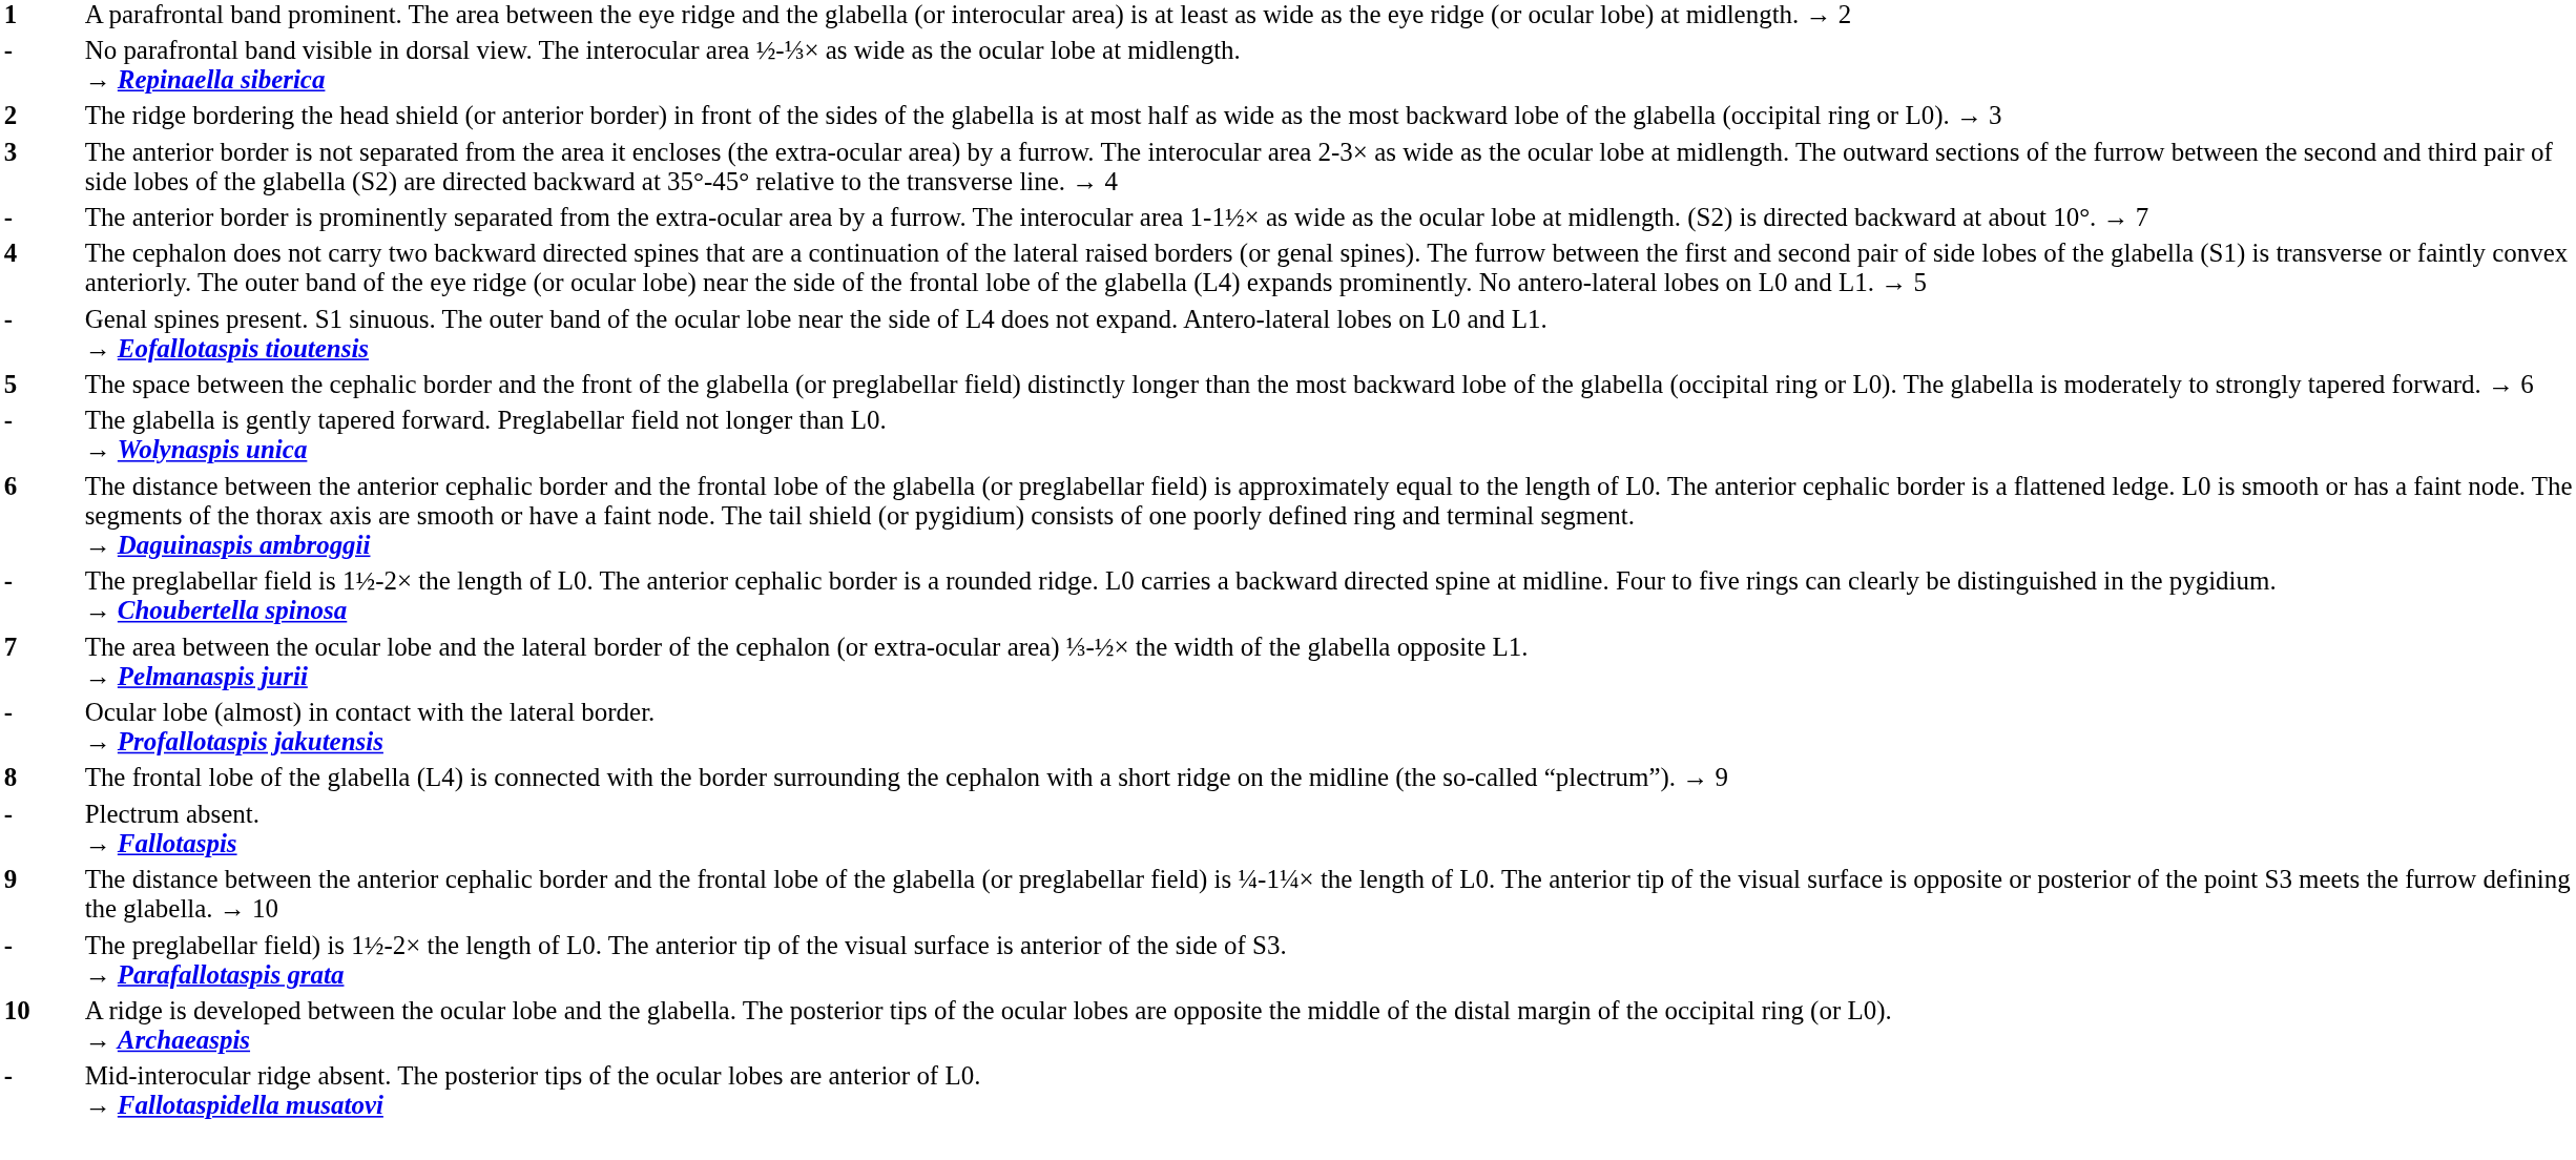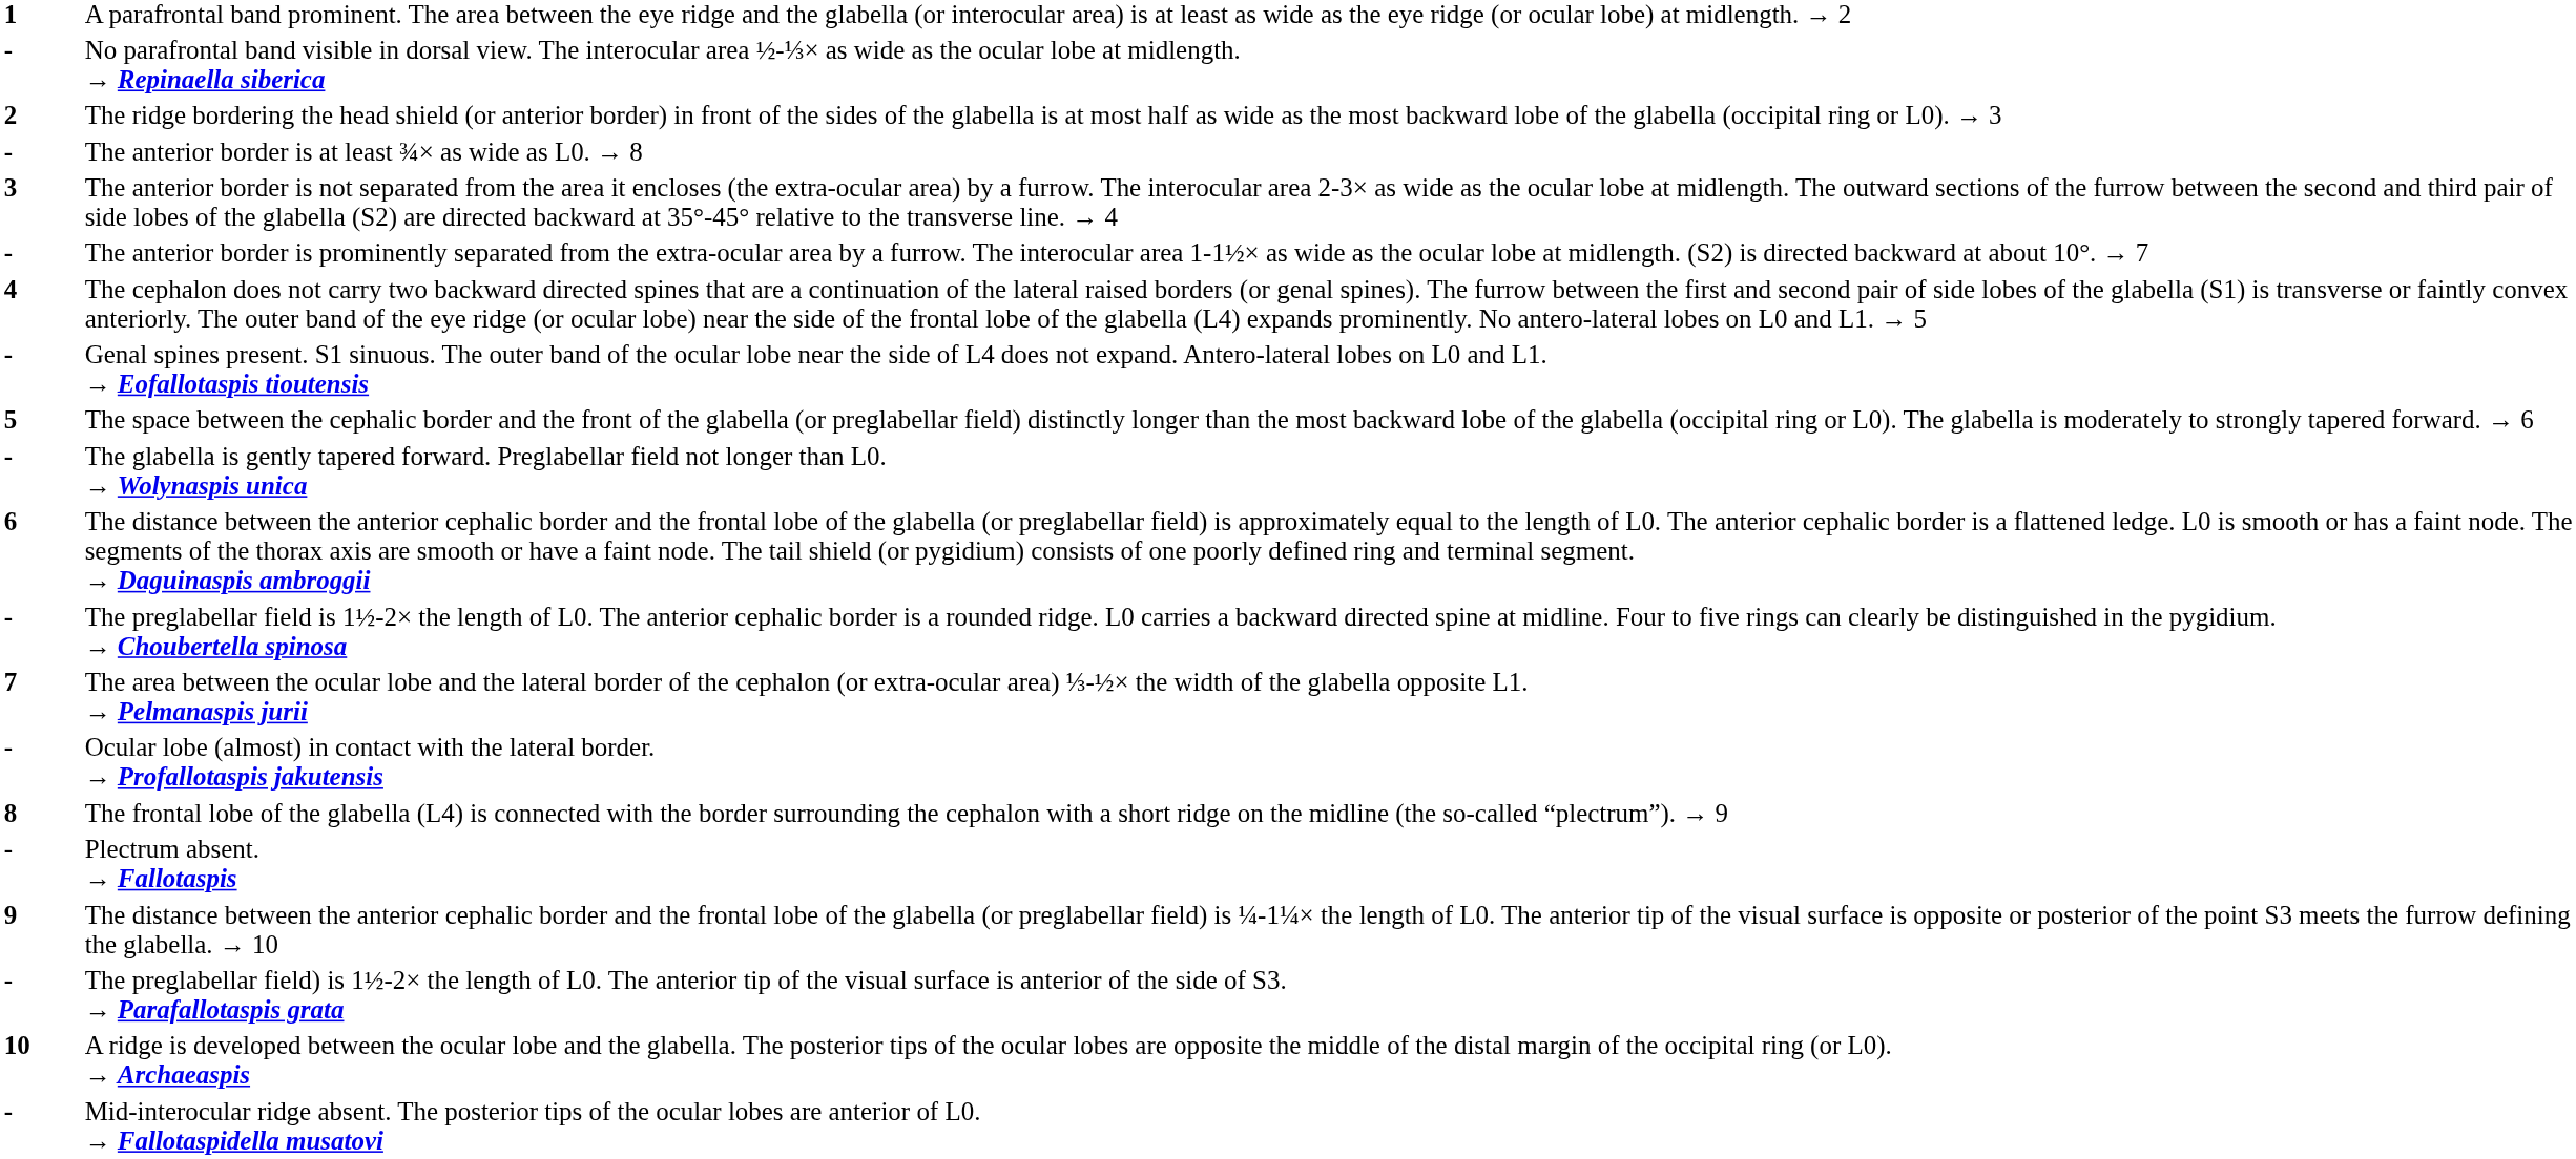+ row: - | The anterior border is at least ¾× as wide as L0. → 8
